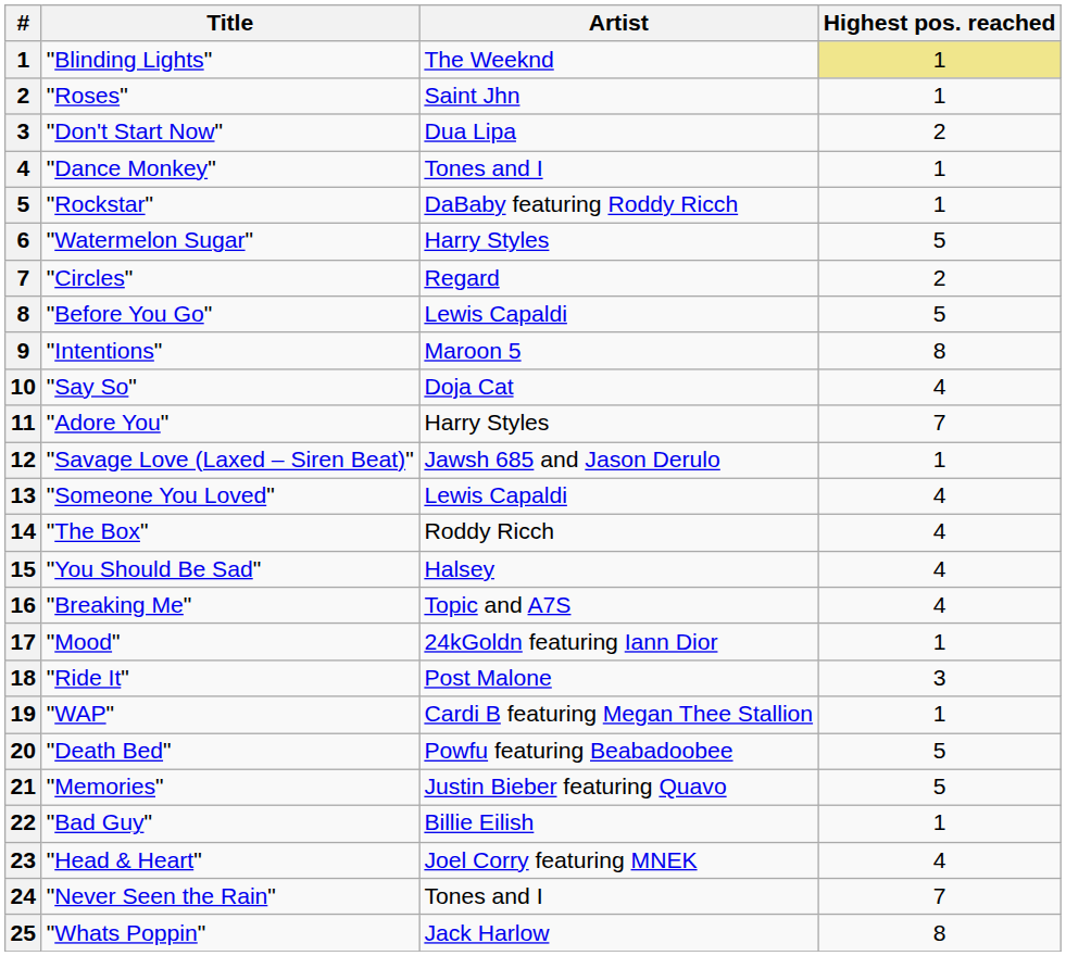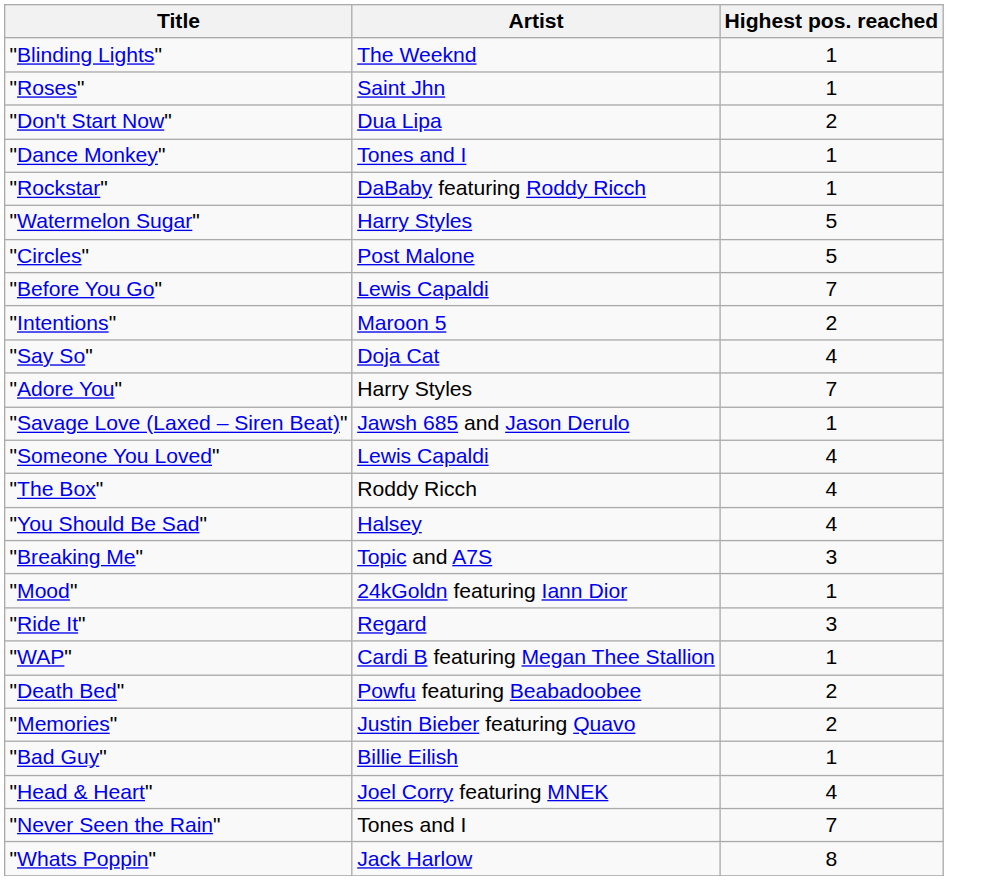- column: # | 1 | 2 | 3 | 4 | 5 | 6 | 7 | 8 | 9 | 10 | 11 | 12 | 13 | 14 | 15 | 16 | 17 | 18 | 19 | 20 | 21 | 22 | 23 | 24 | 25
"Blinding Lights" | Highest pos. reached: khaki background -> no background
"Circles" | Artist: Regard -> Post Malone
"Circles" | Highest pos. reached: 2 -> 5
"Before You Go" | Highest pos. reached: 5 -> 7
"Intentions" | Highest pos. reached: 8 -> 2
"Breaking Me" | Highest pos. reached: 4 -> 3
"Ride It" | Artist: Post Malone -> Regard
"Death Bed" | Highest pos. reached: 5 -> 2
"Memories" | Highest pos. reached: 5 -> 2
